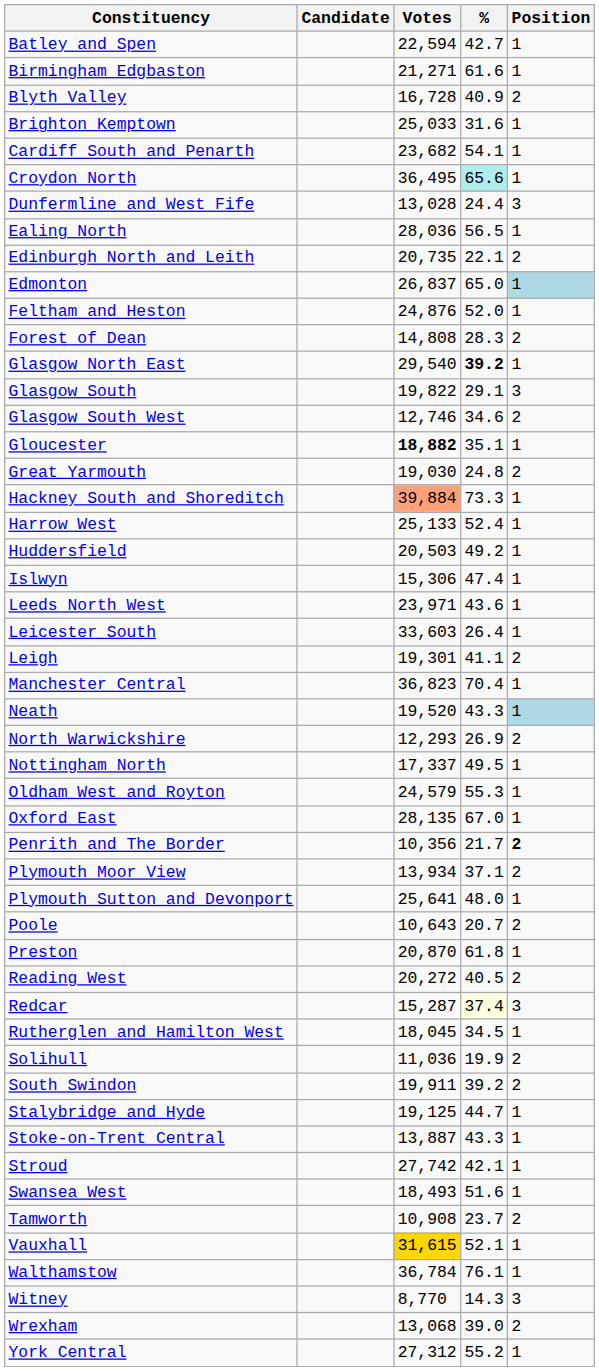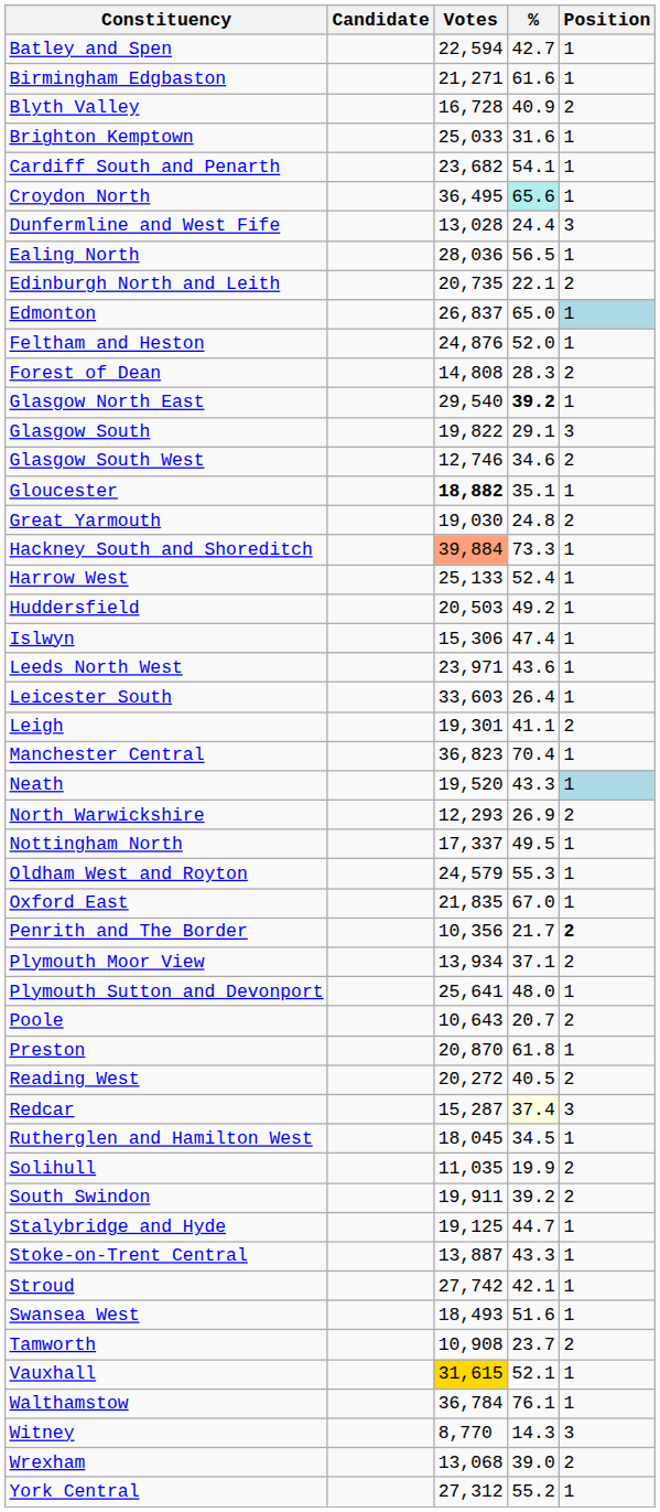Oxford East | Votes: 28,135 -> 21,835
Solihull | Votes: 11,036 -> 11,035
